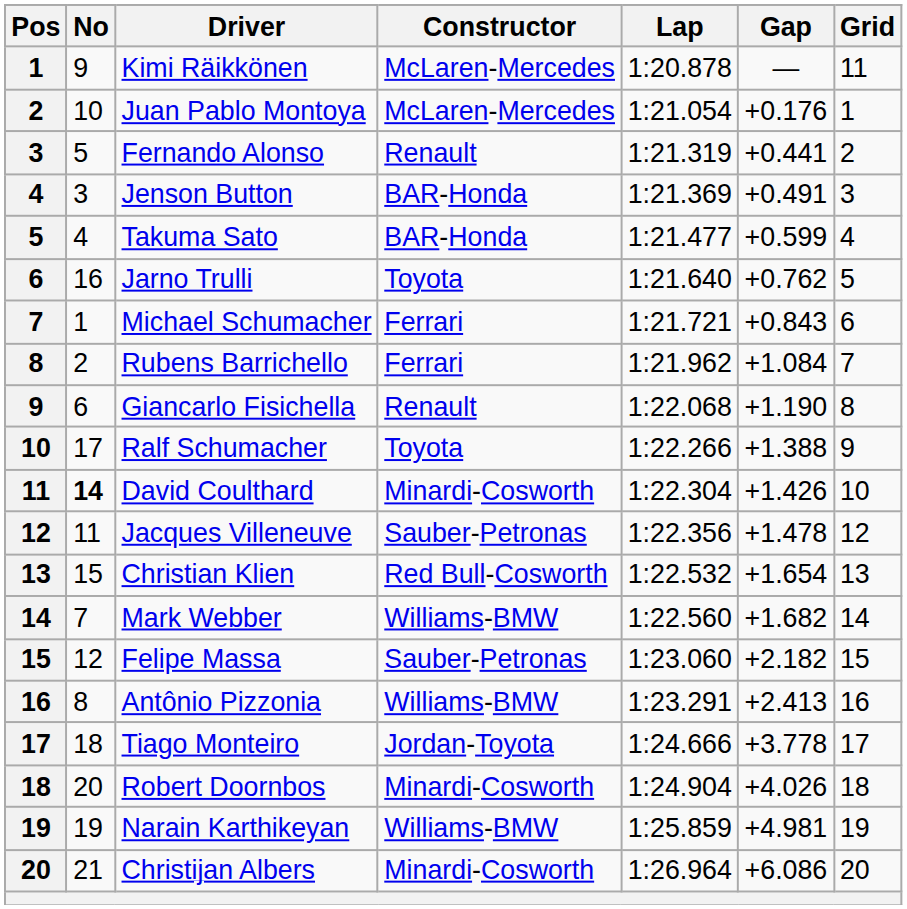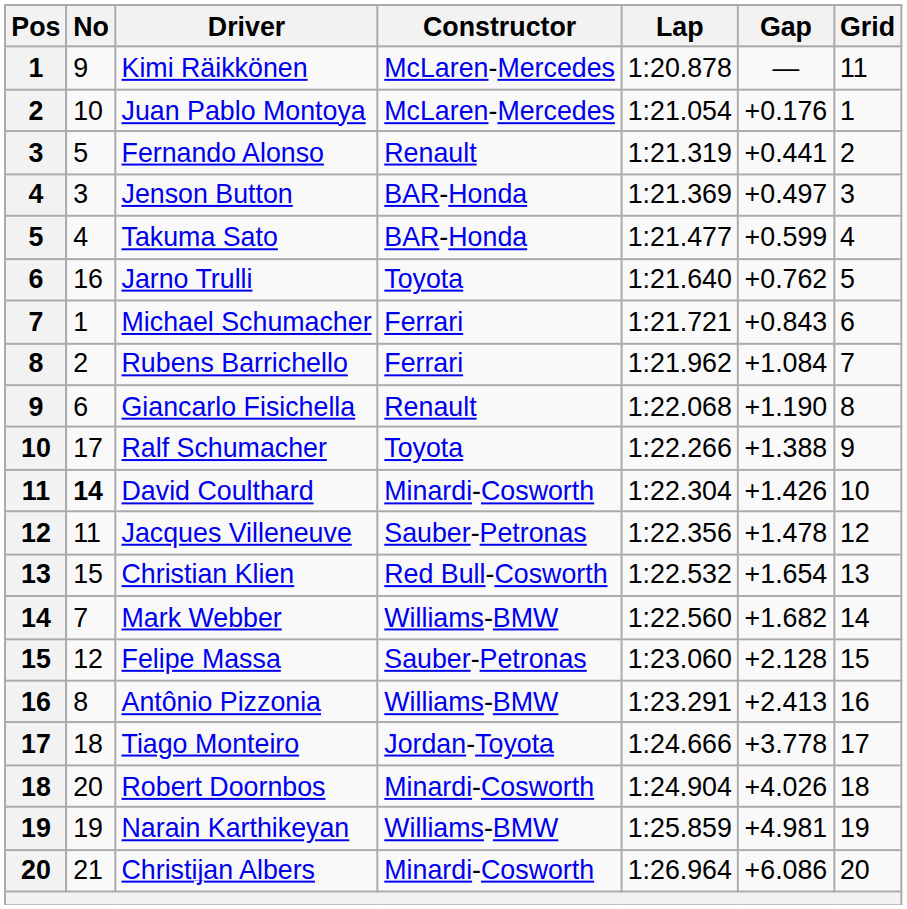Jenson Button | Gap: +0.491 -> +0.497
Felipe Massa | Gap: +2.182 -> +2.128
